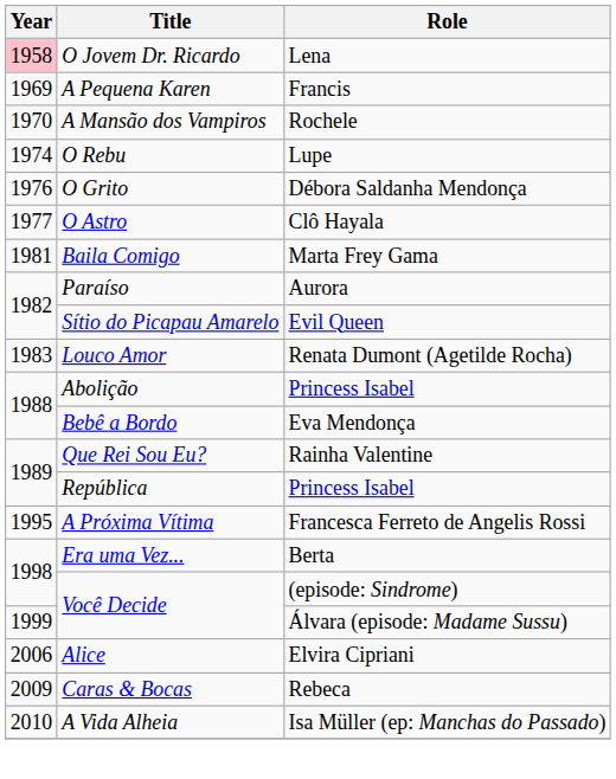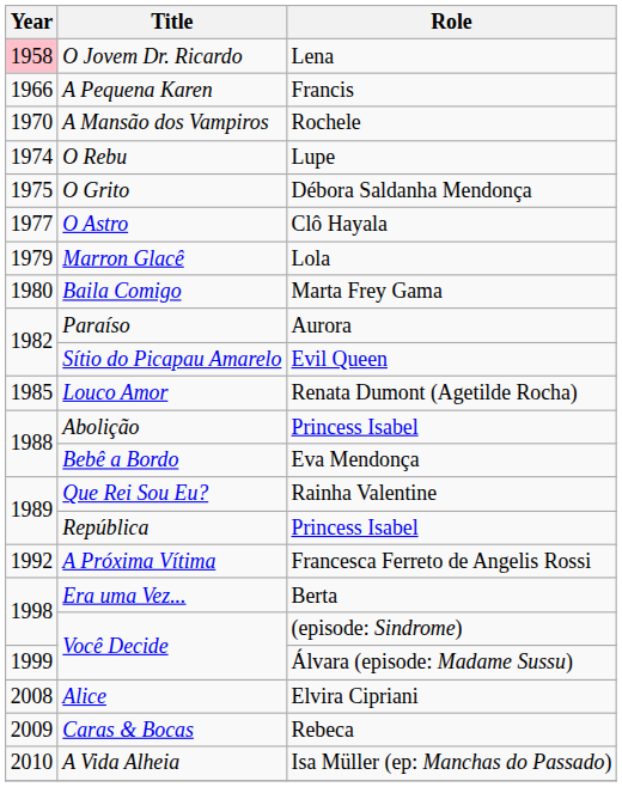A Pequena Karen | Year: 1969 -> 1966
O Grito | Year: 1976 -> 1975
+ row: 1979 | Marron Glacê | Lola
Baila Comigo | Year: 1981 -> 1980
Louco Amor | Year: 1983 -> 1985
A Próxima Vítima | Year: 1995 -> 1992
Alice | Year: 2006 -> 2008
